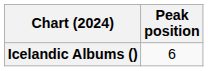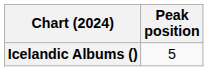Icelandic Albums () | Peak position: 6 -> 5
